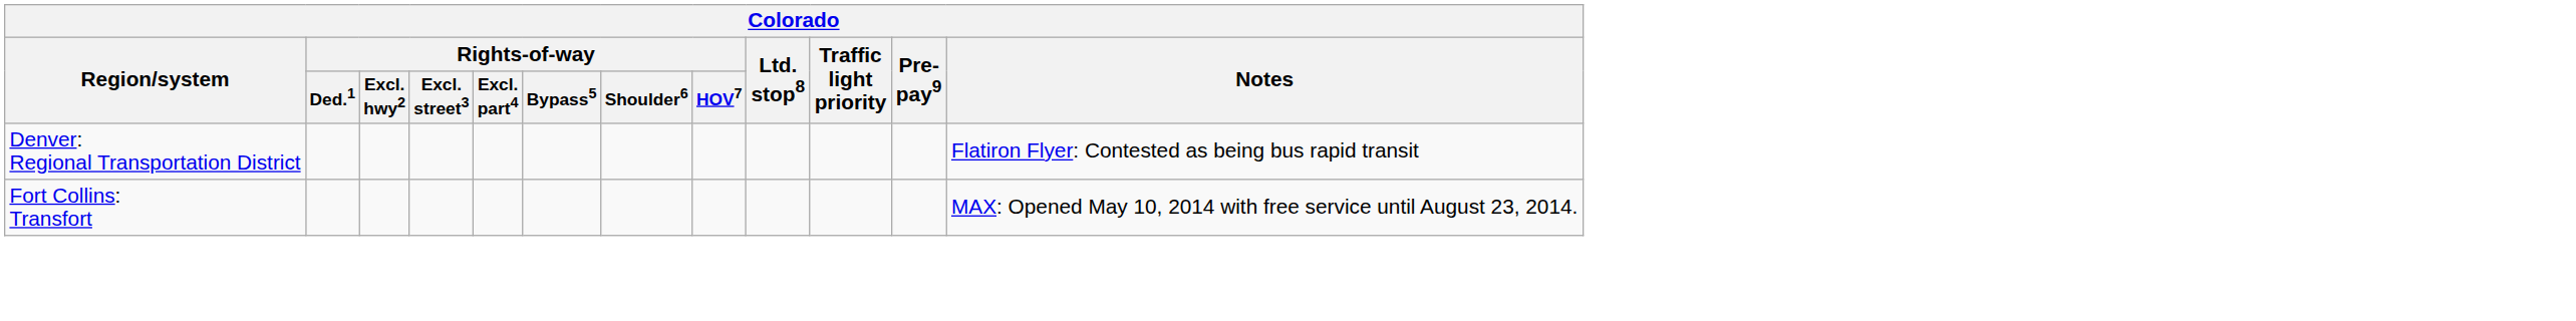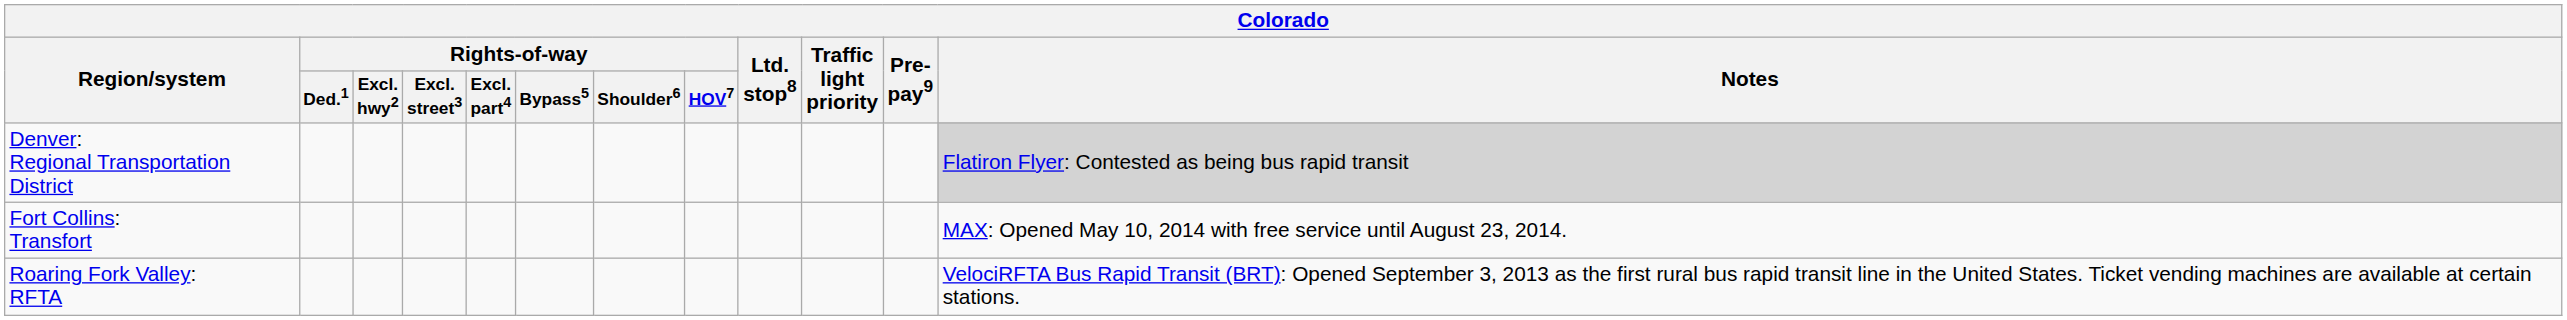Denver: Regional Transportation District | Notes: no background -> lightgrey background
+ row: Roaring Fork Valley: RFTA | VelociRFTA Bus Rapid Transit (BRT): Opened September 3, 2013 as the first rural bus rapid transit line in the United States. Ticket vending machines are available at certain stations.
